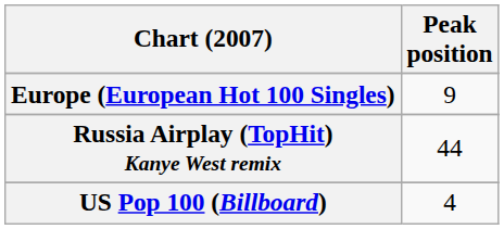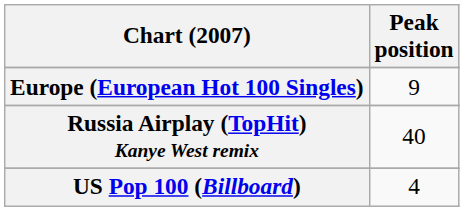Russia Airplay (TopHit) Kanye West remix | Peak position: 44 -> 40
